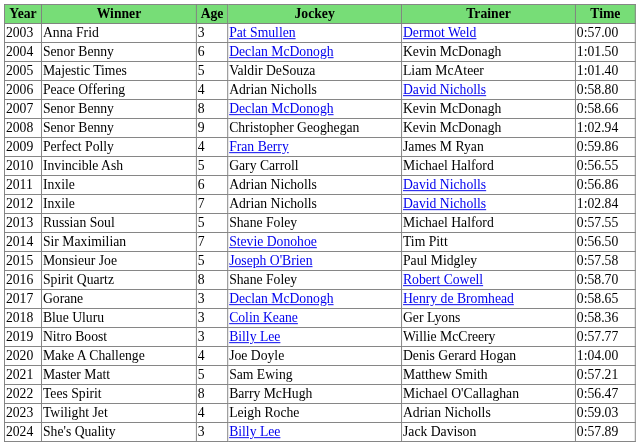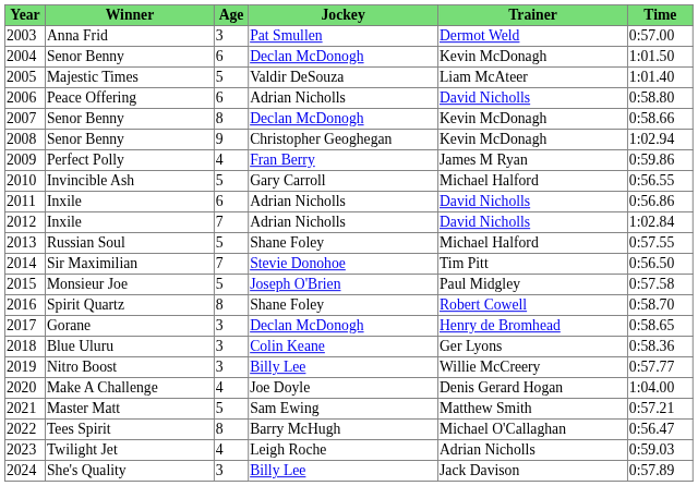2006 | Age: 4 -> 6
